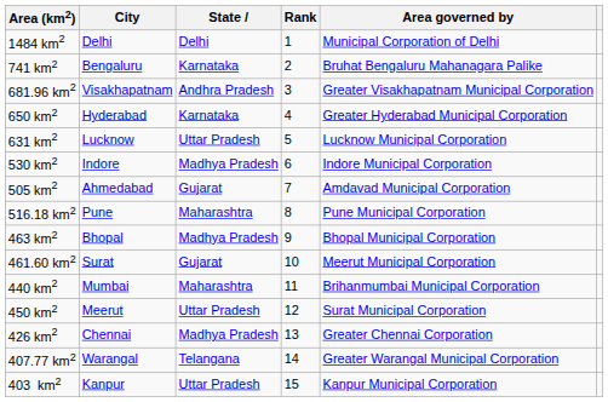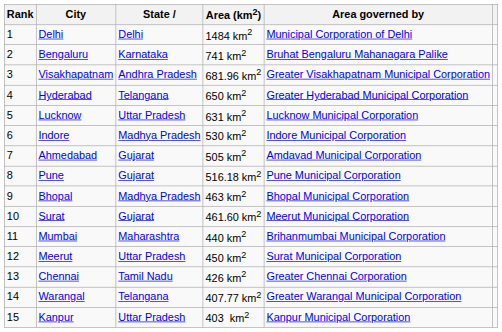columns swapped: Rank <-> Area (km2)
Hyderabad | State: Karnataka -> Telangana
Pune | State: Maharashtra -> Gujarat
Chennai | State: Madhya Pradesh -> Tamil Nadu
